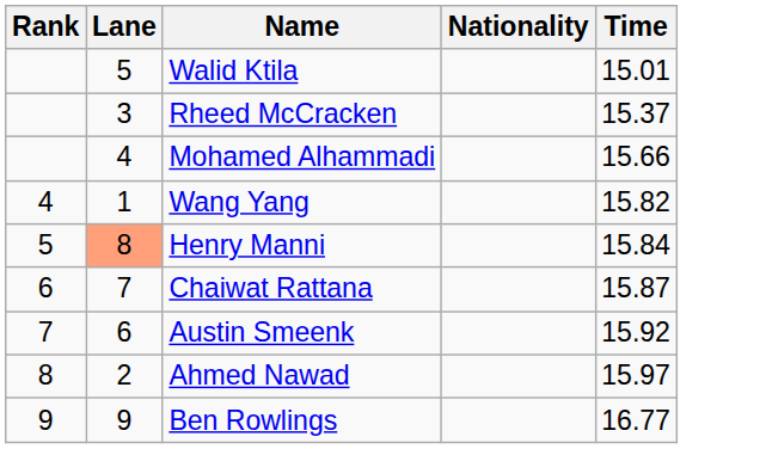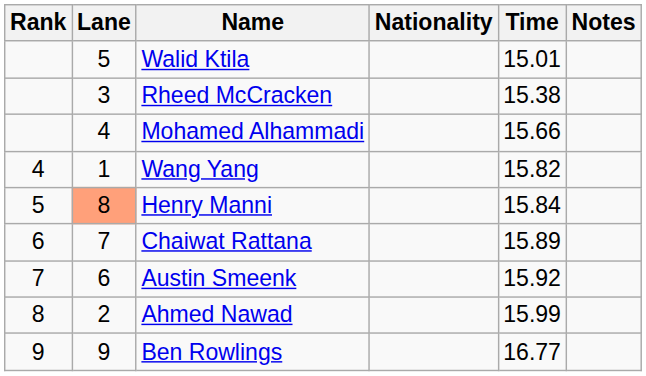+ column: Notes
Rheed McCracken | Time: 15.37 -> 15.38
Chaiwat Rattana | Time: 15.87 -> 15.89
Ahmed Nawad | Time: 15.97 -> 15.99
